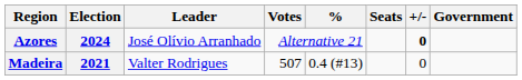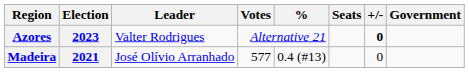Azores | Election: 2024 -> 2023
Azores | Leader: José Olívio Arranhado -> Valter Rodrigues
Madeira | Leader: Valter Rodrigues -> José Olívio Arranhado
Madeira | Votes: 507 -> 577
